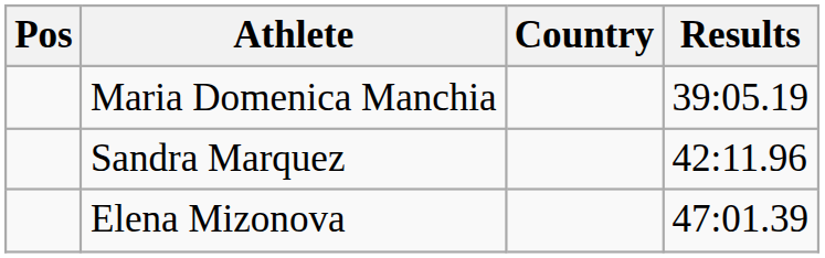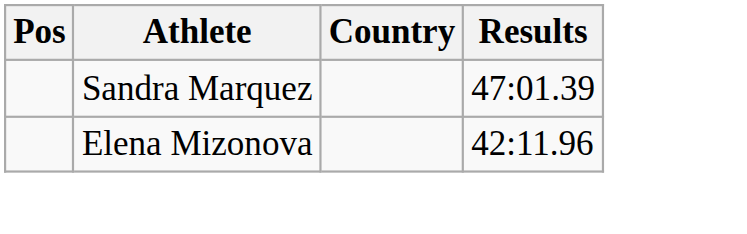- row: Maria Domenica Manchia | 39:05.19
Sandra Marquez | Results: 42:11.96 -> 47:01.39
Elena Mizonova | Results: 47:01.39 -> 42:11.96
